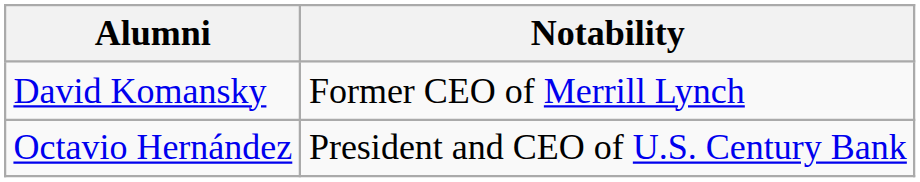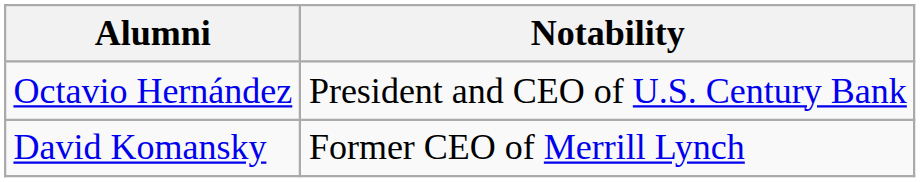rows swapped: Octavio Hernández <-> David Komansky
